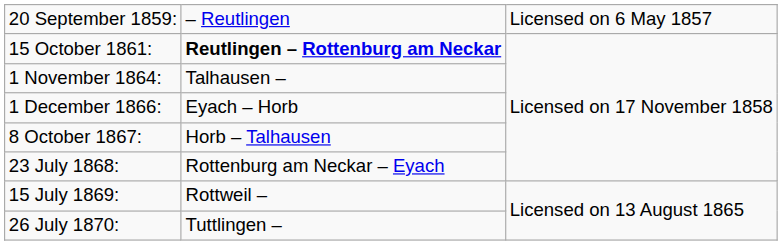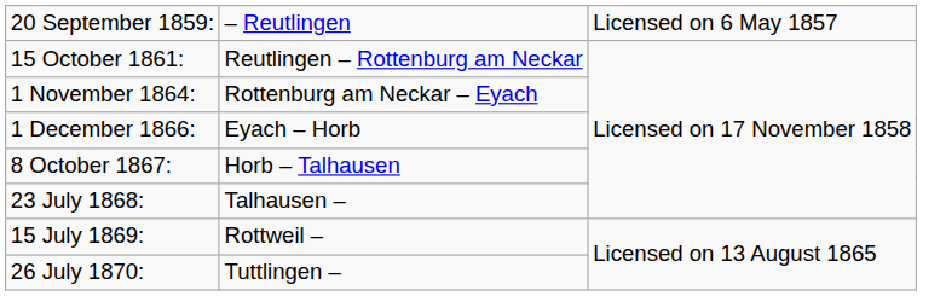15 October 1861: | column 2: bold -> normal
1 November 1864: | column 2: Talhausen – -> Rottenburg am Neckar – Eyach
23 July 1868: | column 2: Rottenburg am Neckar – Eyach -> Talhausen –
